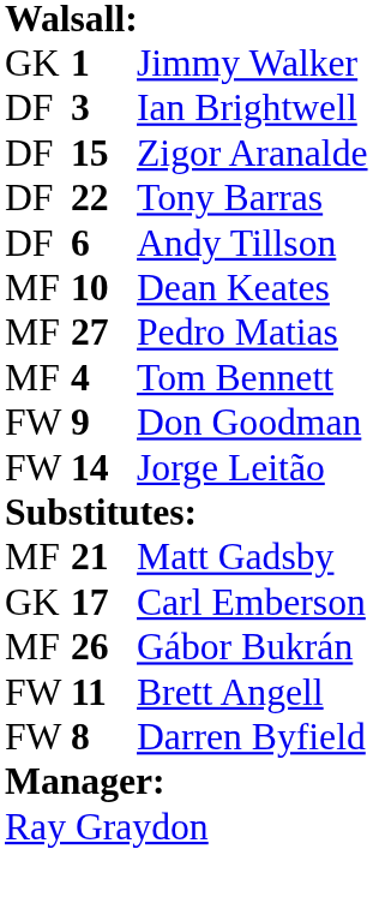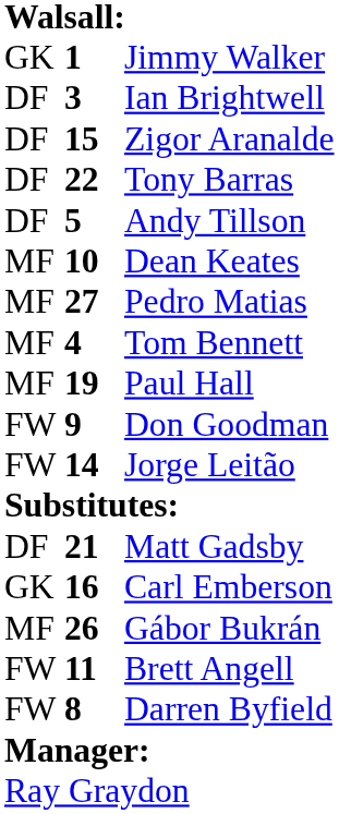Andy Tillson | column 2: 6 -> 5
+ row: MF | 19 | Paul Hall
Matt Gadsby | column 1: MF -> DF
Carl Emberson | column 2: 17 -> 16
